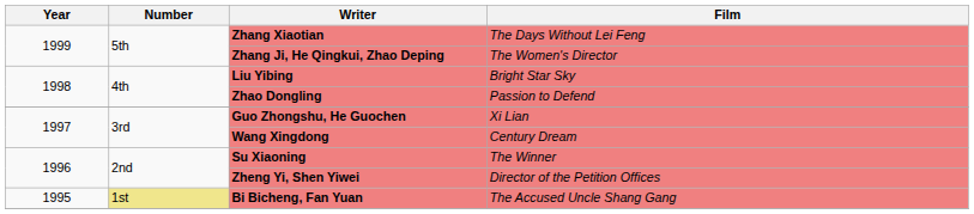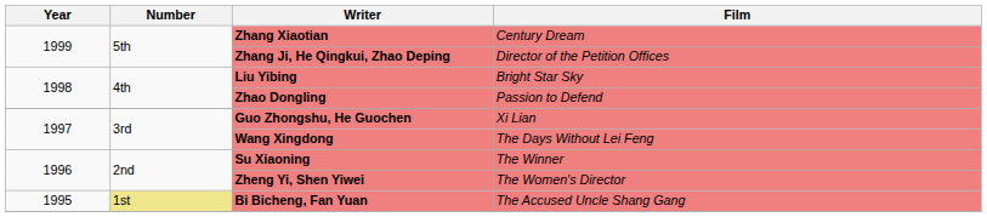Zhang Xiaotian | Film: The Days Without Lei Feng -> Century Dream
Zhang Ji, He Qingkui, Zhao Deping | Film: The Women's Director -> Director of the Petition Offices
Wang Xingdong | Film: Century Dream -> The Days Without Lei Feng
Zheng Yi, Shen Yiwei | Film: Director of the Petition Offices -> The Women's Director
